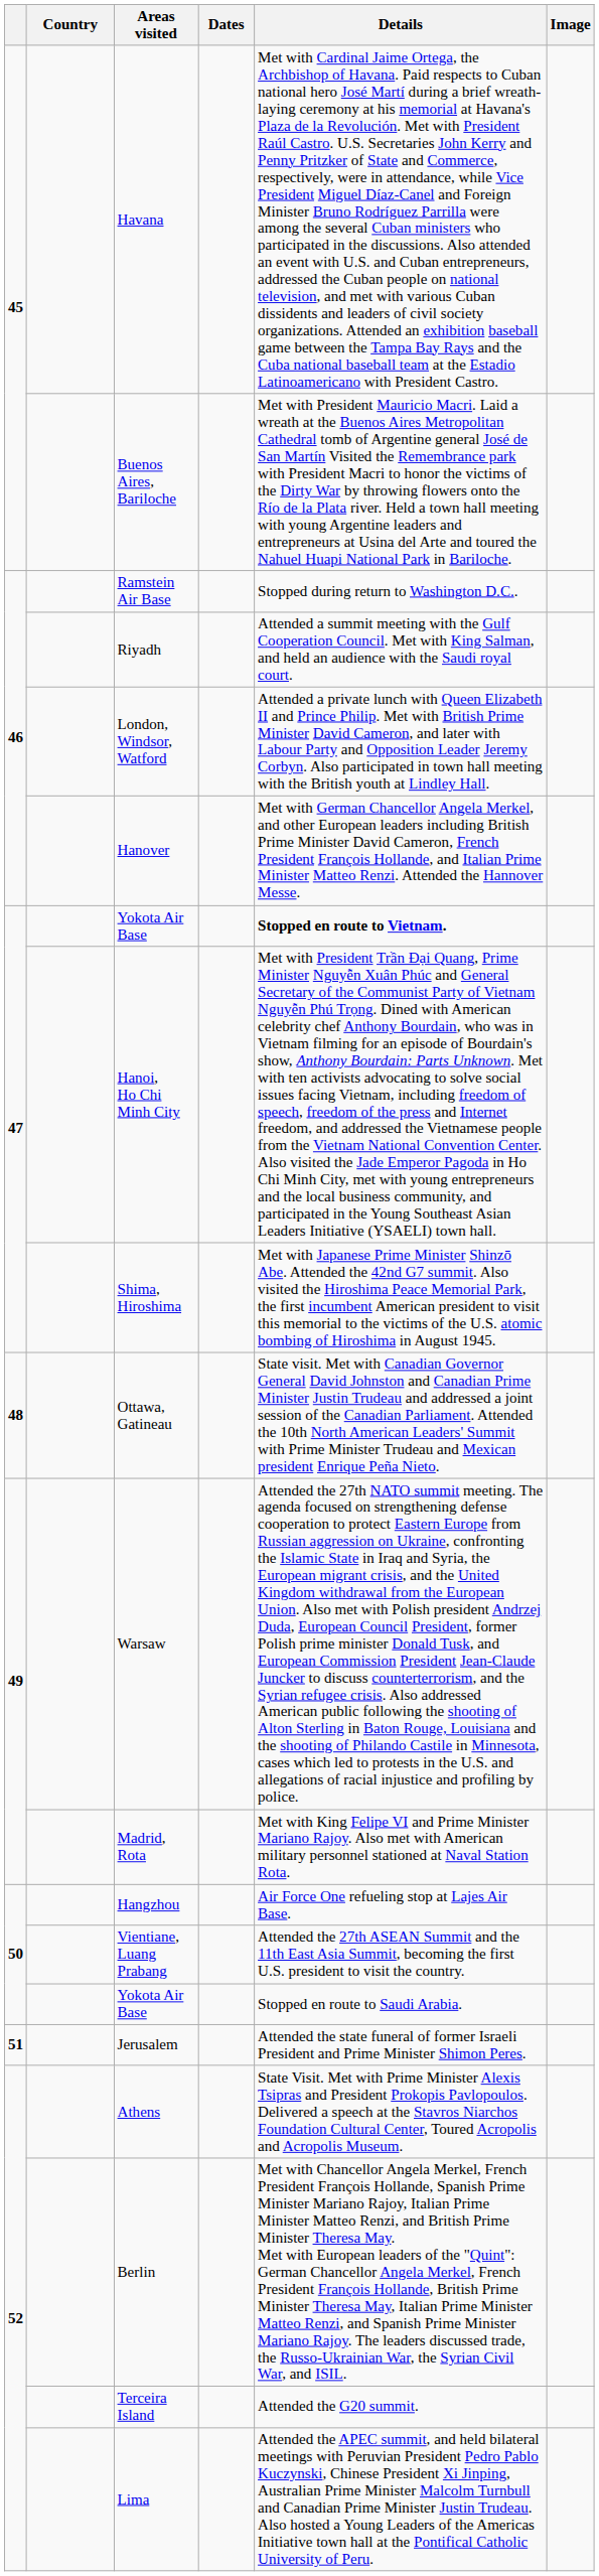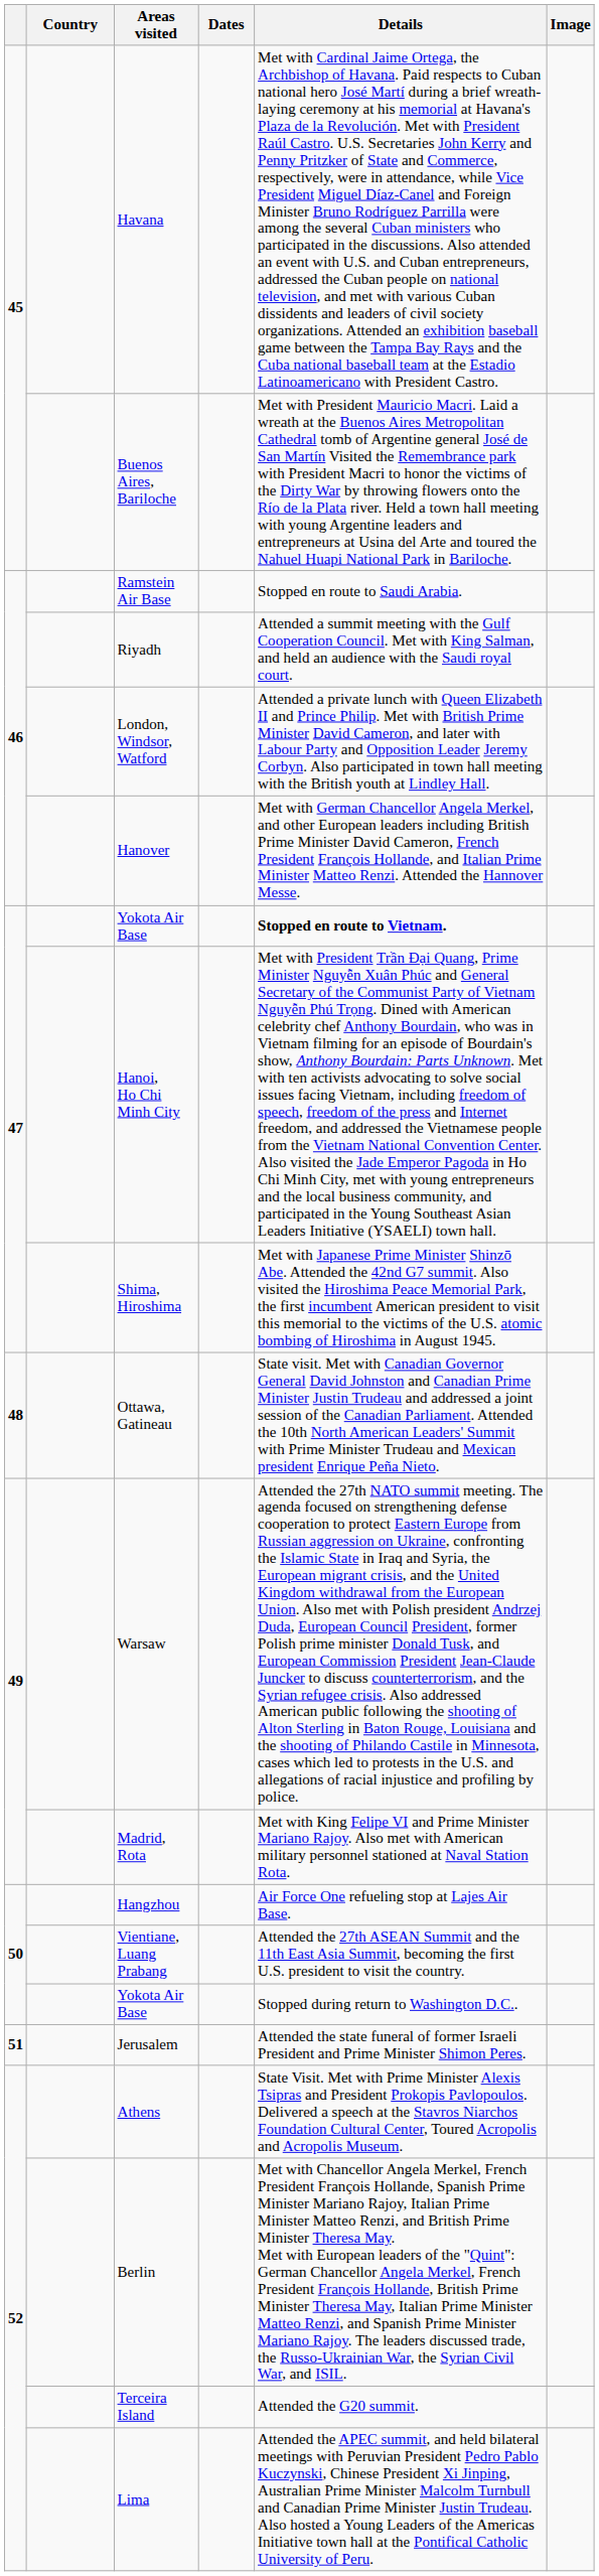Ramstein Air Base | Details: Stopped during return to Washington D.C.. -> Stopped en route to Saudi Arabia.
50 / Yokota Air Base | Details: Stopped en route to Saudi Arabia. -> Stopped during return to Washington D.C..
